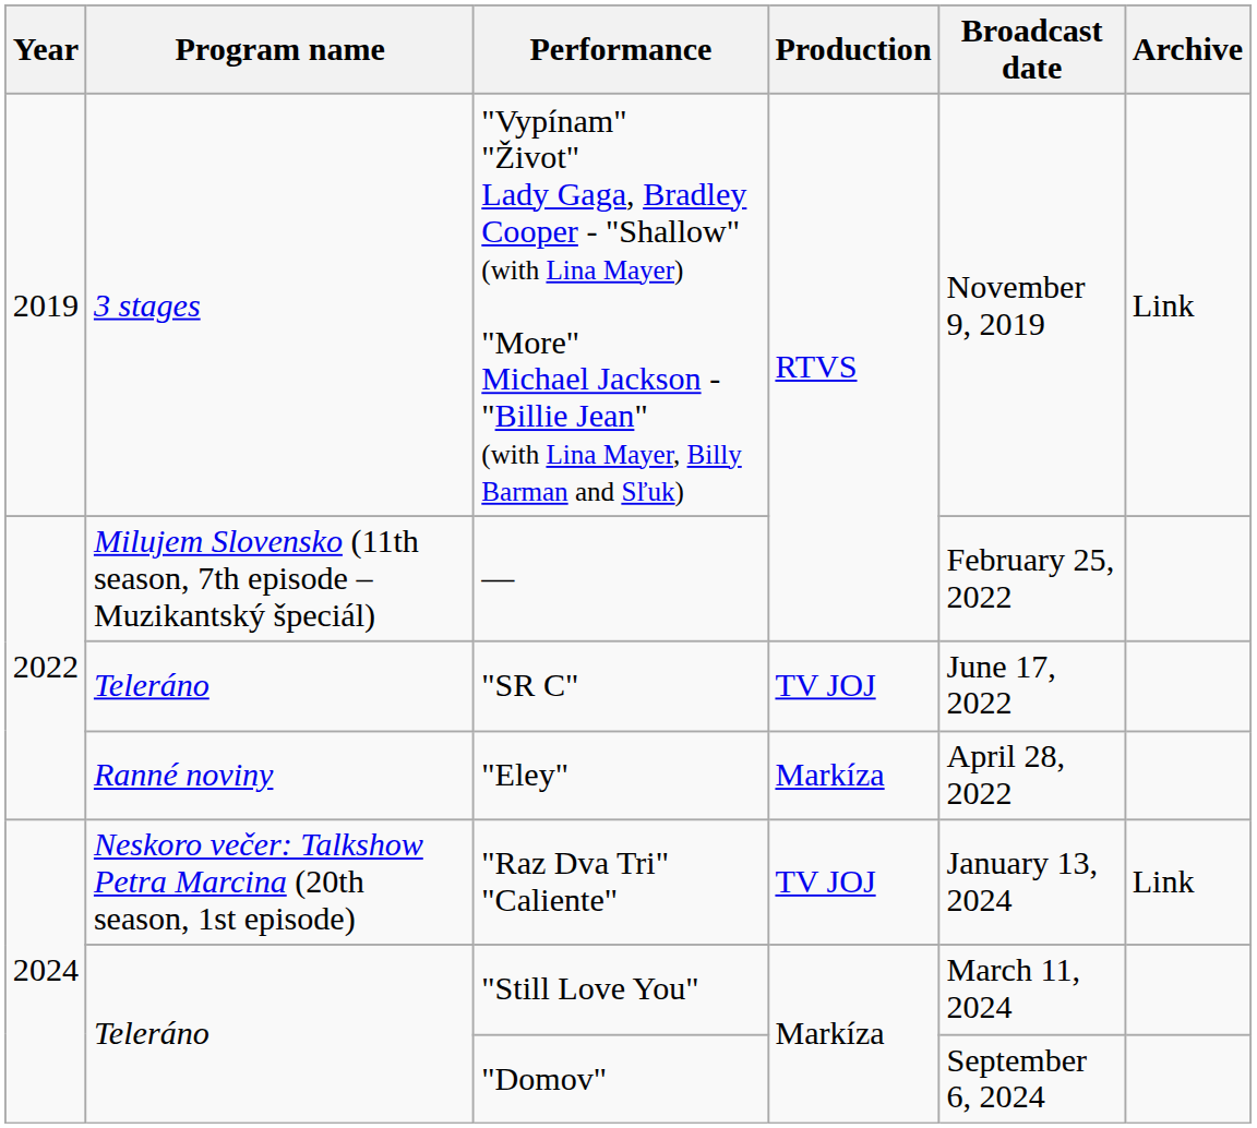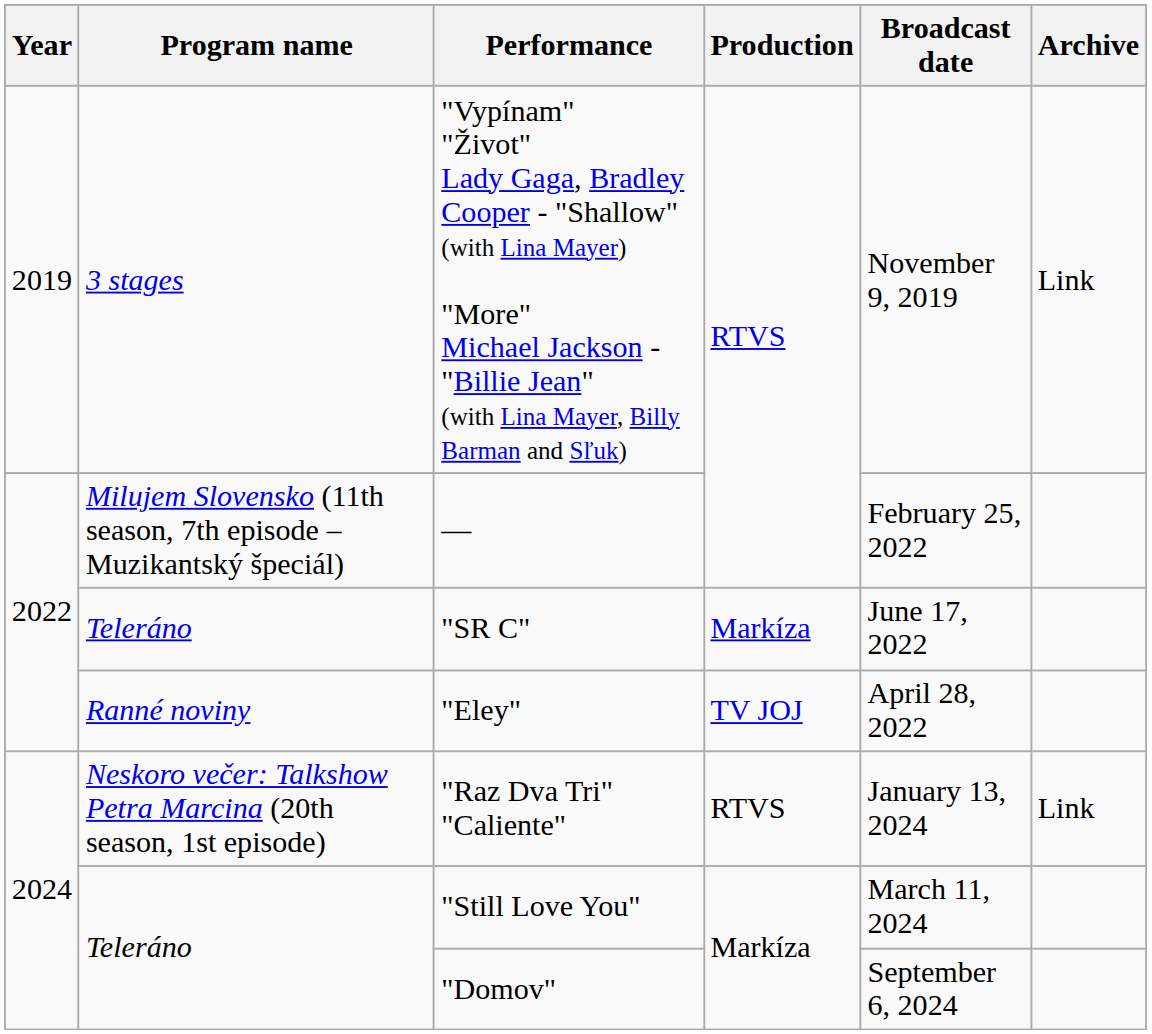"SR C" | Production: TV JOJ -> Markíza
"Eley" | Production: Markíza -> TV JOJ
"Raz Dva Tri" "Caliente" | Production: TV JOJ -> RTVS
